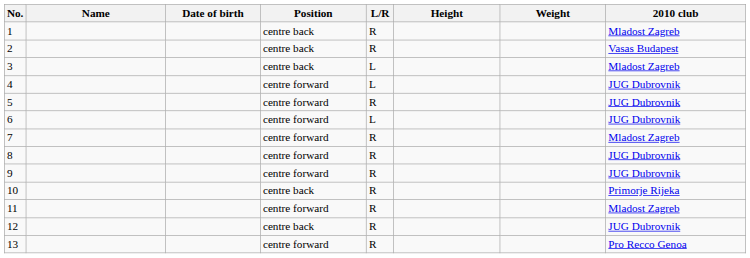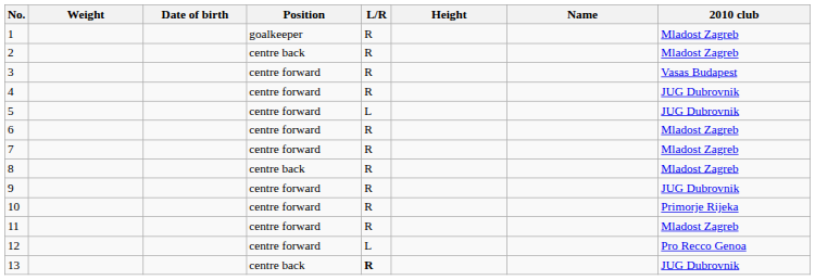columns swapped: Name <-> Weight
1 | Position: centre back -> goalkeeper
2 | 2010 club: Vasas Budapest -> Mladost Zagreb
3 | Position: centre back -> centre forward
3 | L/R: L -> R
3 | 2010 club: Mladost Zagreb -> Vasas Budapest
4 | L/R: L -> R
5 | L/R: R -> L
6 | L/R: L -> R
6 | 2010 club: JUG Dubrovnik -> Mladost Zagreb
8 | Position: centre forward -> centre back
8 | 2010 club: JUG Dubrovnik -> Mladost Zagreb
10 | Position: centre back -> centre forward
12 | Position: centre back -> centre forward
12 | L/R: R -> L
12 | 2010 club: JUG Dubrovnik -> Pro Recco Genoa
13 | Position: centre forward -> centre back
13 | L/R: normal -> bold
13 | 2010 club: Pro Recco Genoa -> JUG Dubrovnik
